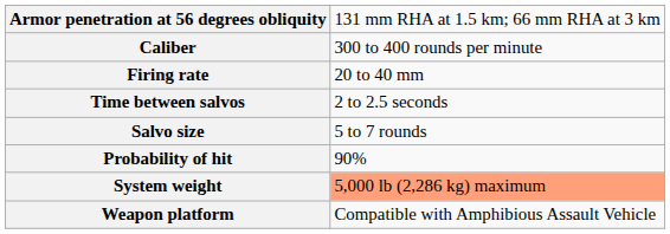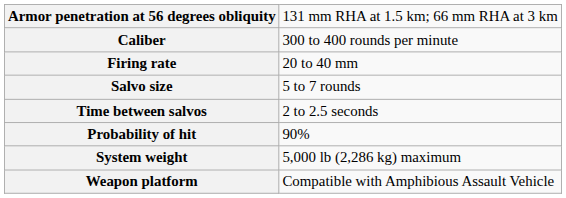rows swapped: Salvo size <-> Time between salvos
System weight | column 2: lightsalmon background -> no background
